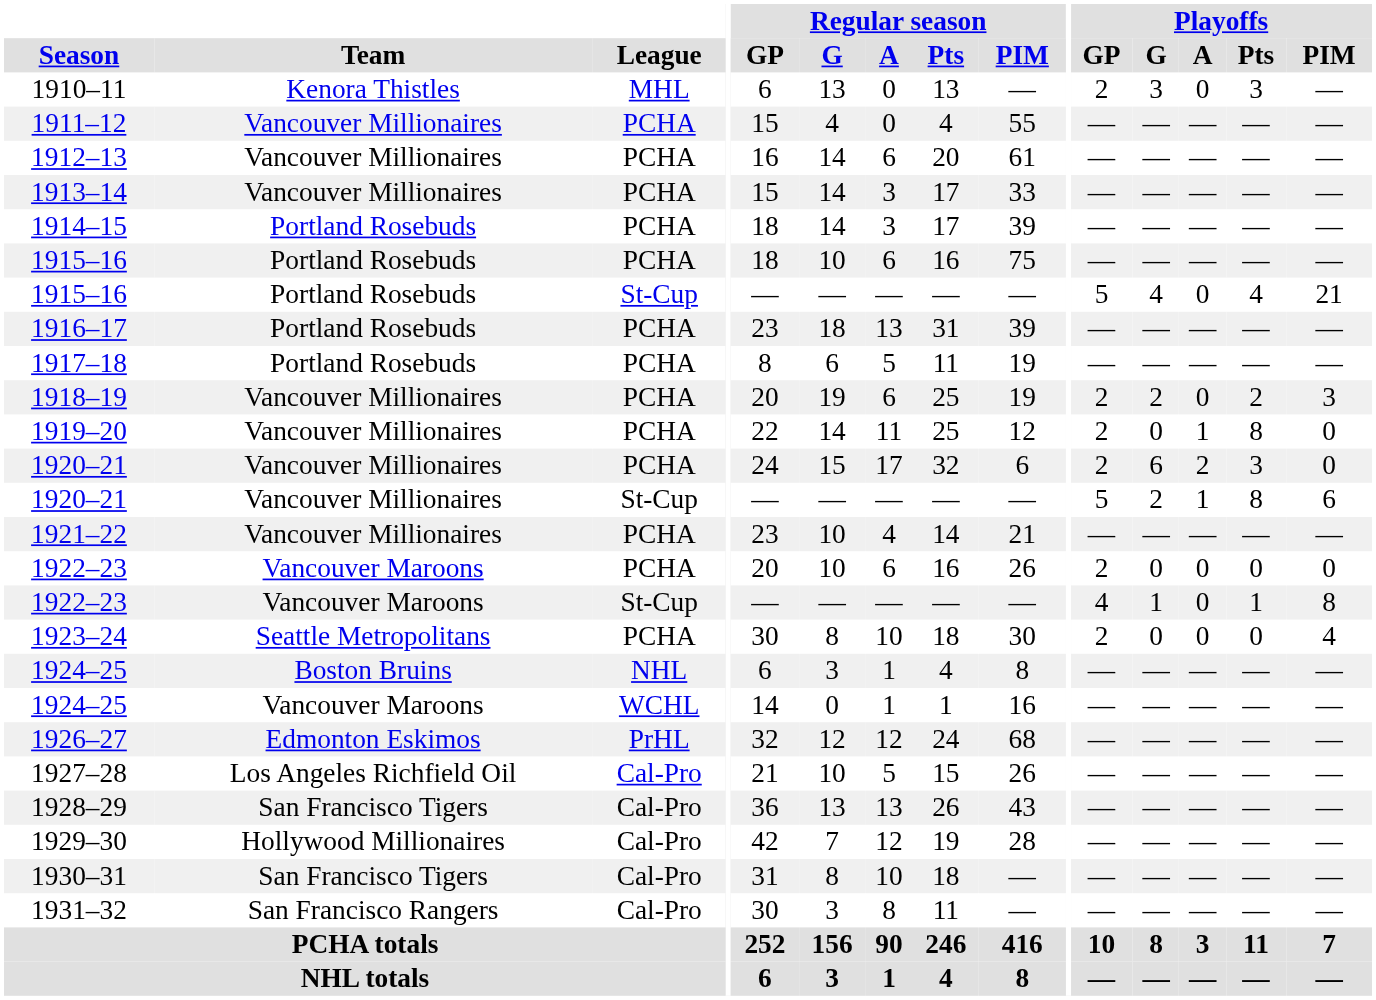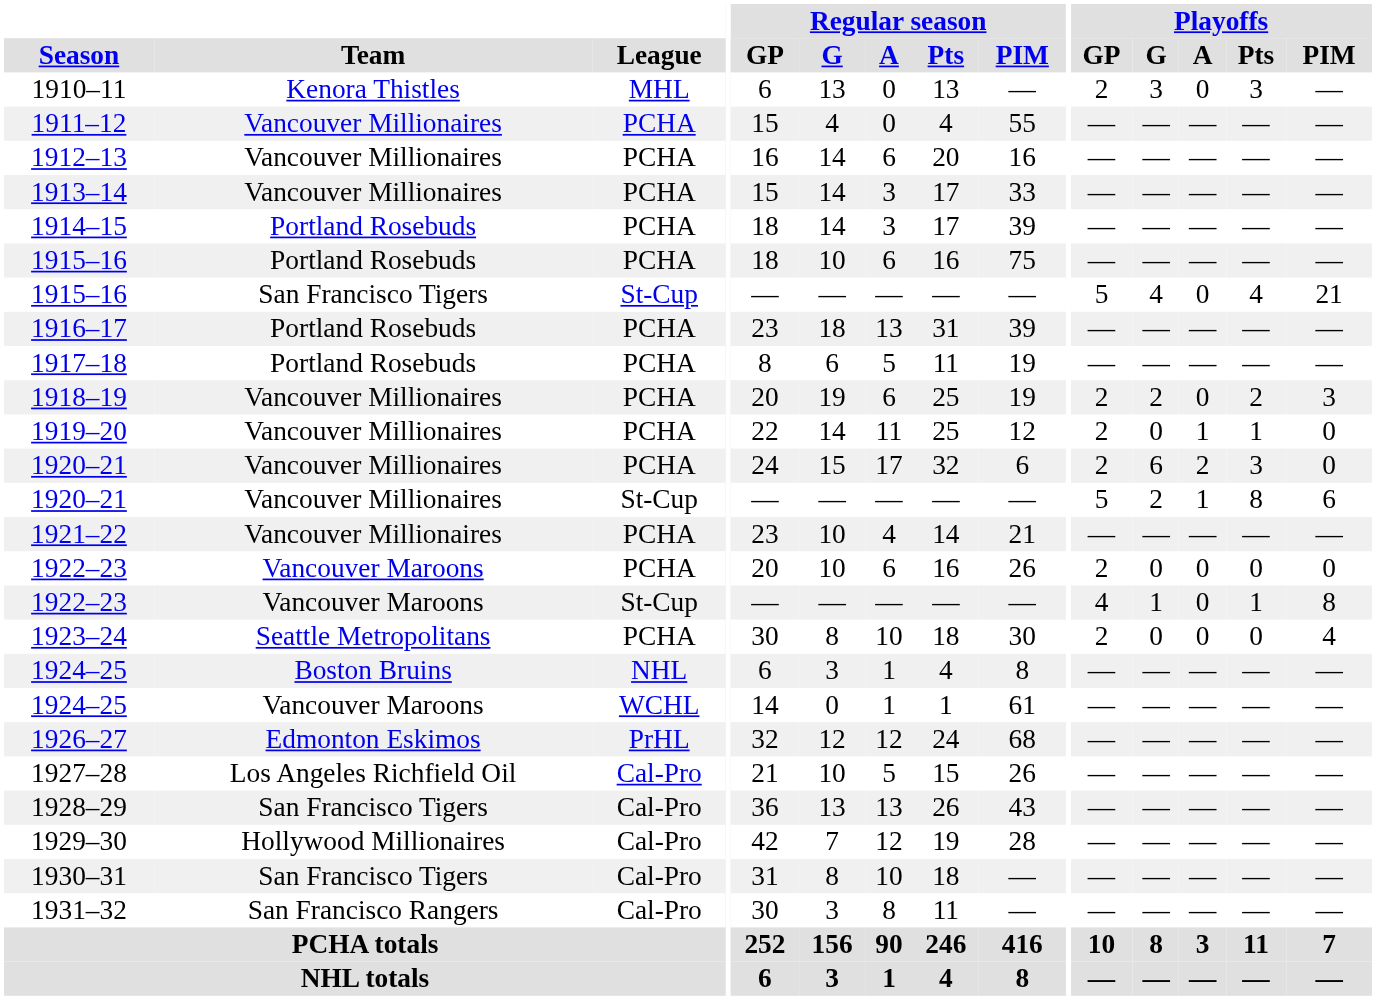1912–13 | Regular season / PIM: 61 -> 16
1915–16 / St-Cup | Team: Portland Rosebuds -> San Francisco Tigers
1919–20 | Playoffs / Pts: 8 -> 1
1924–25 / WCHL | Regular season / PIM: 16 -> 61
